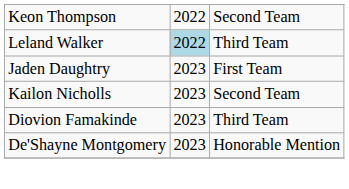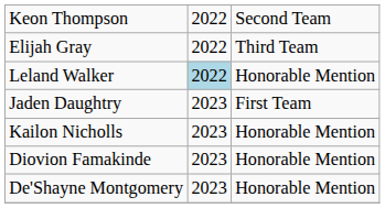+ row: Elijah Gray | 2022 | Third Team
Leland Walker | column 3: Third Team -> Honorable Mention
Kailon Nicholls | column 3: Second Team -> Honorable Mention
Diovion Famakinde | column 3: Third Team -> Honorable Mention
